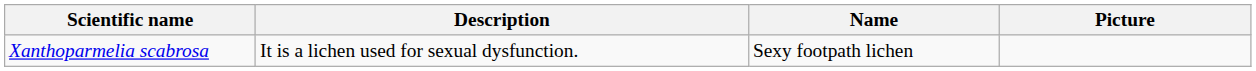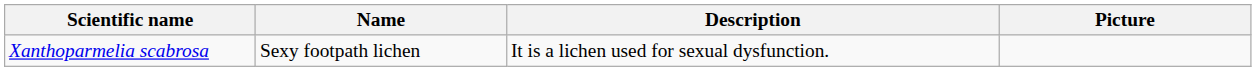columns swapped: Name <-> Description
